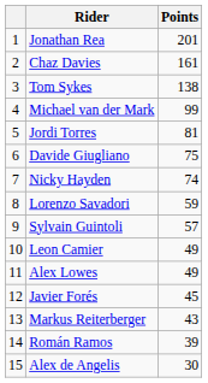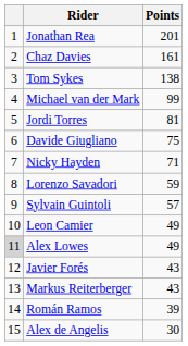Nicky Hayden | Points: 74 -> 71
Alex Lowes | column 1: no background -> lightgrey background
Javier Forés | Points: 45 -> 43
